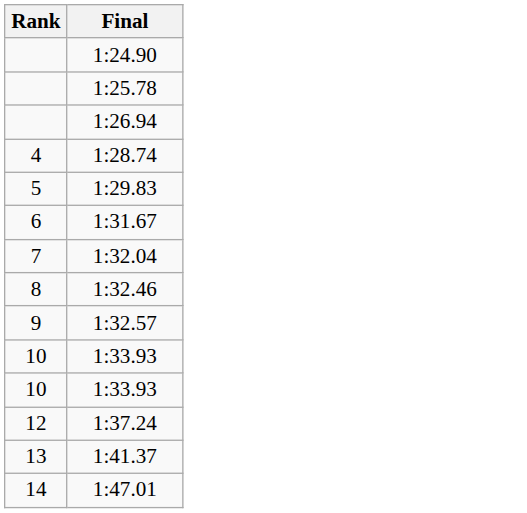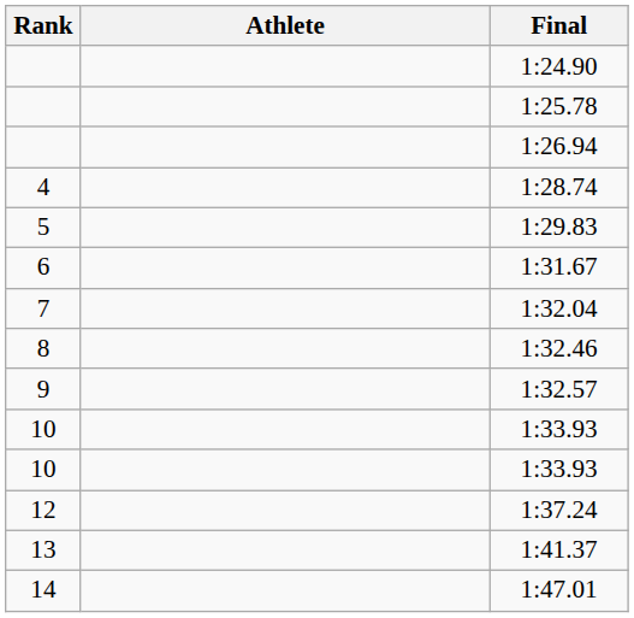+ column: Athlete
